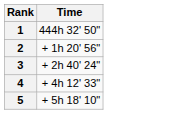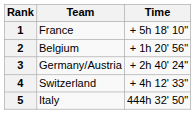+ column: Team | France | Belgium | Germany/Austria | Switzerland | Italy
1 | Time: 444h 32' 50" -> + 5h 18' 10"
5 | Time: + 5h 18' 10" -> 444h 32' 50"
